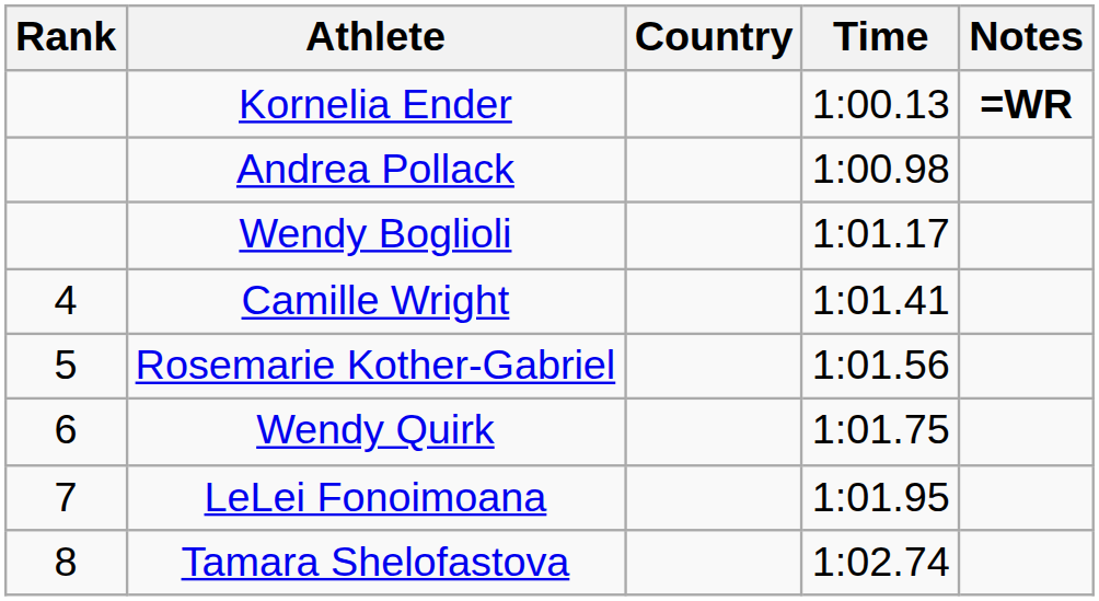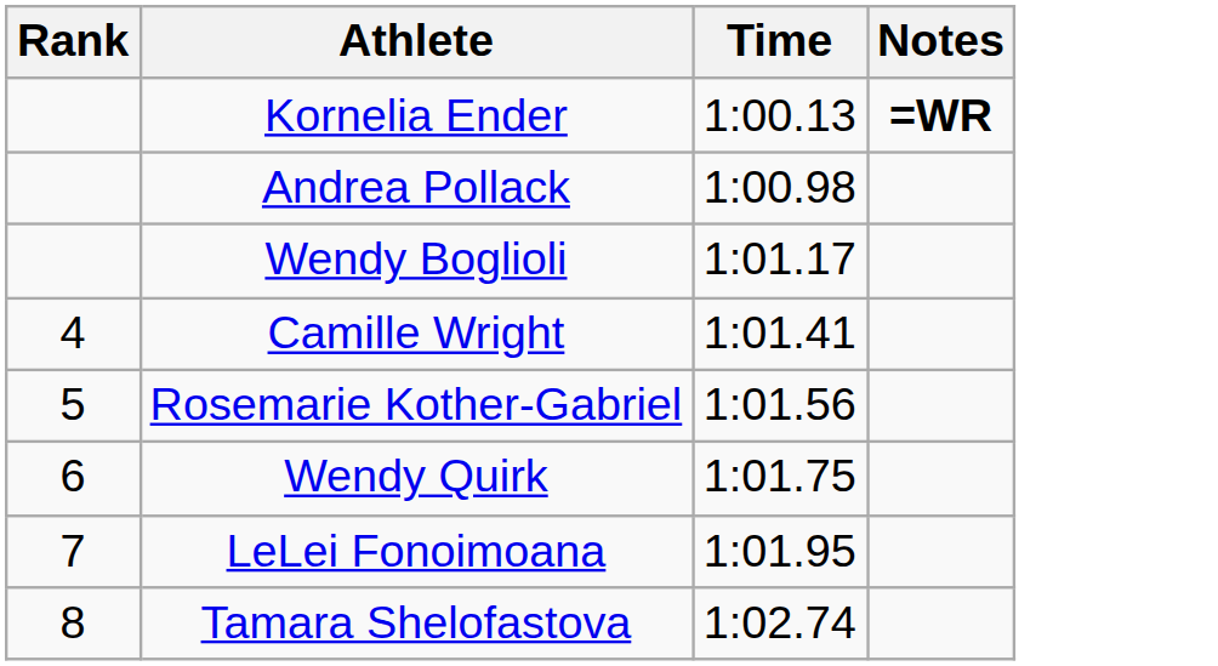- column: Country
